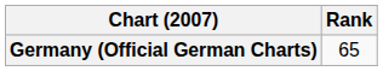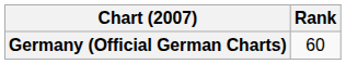Germany (Official German Charts) | Rank: 65 -> 60
